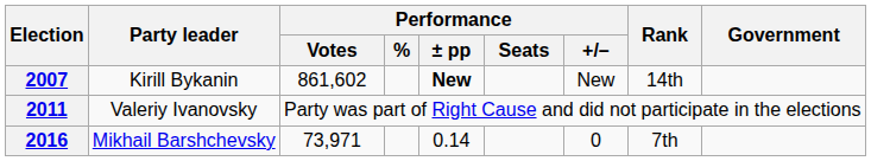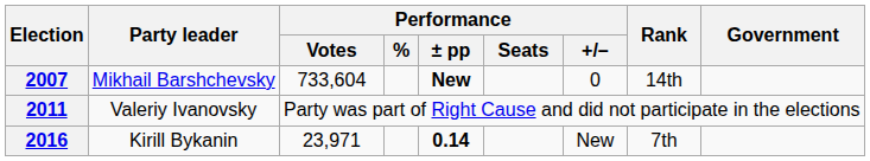2007 | Party leader: Kirill Bykanin -> Mikhail Barshchevsky
2007 | Performance / Votes: 861,602 -> 733,604
2007 | Performance / +/–: New -> 0
2016 | Party leader: Mikhail Barshchevsky -> Kirill Bykanin
2016 | Performance / Votes: 73,971 -> 23,971
2016 | Performance / ± pp: normal -> bold
2016 | Performance / +/–: 0 -> New
